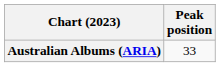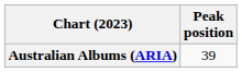Australian Albums (ARIA) | Peak position: 33 -> 39
